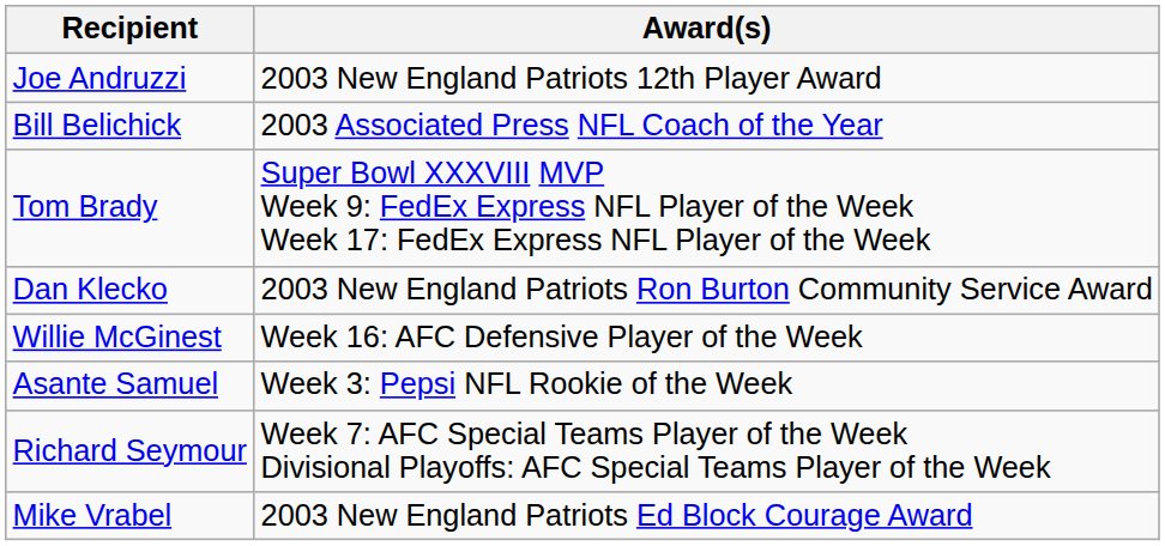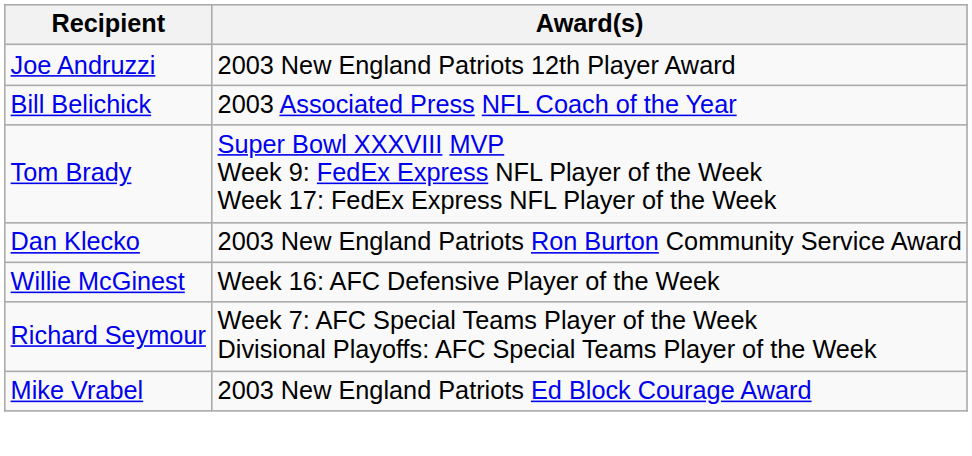- row: Asante Samuel | Week 3: Pepsi NFL Rookie of the Week
